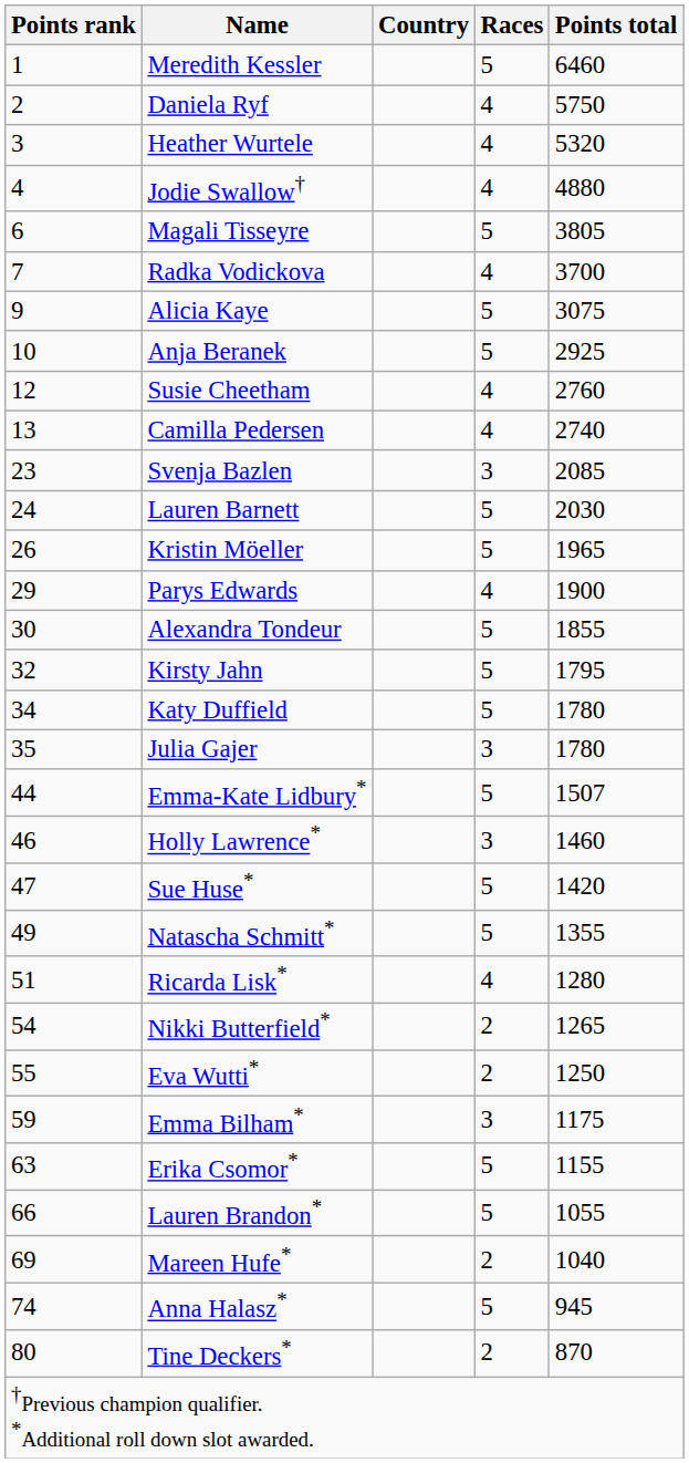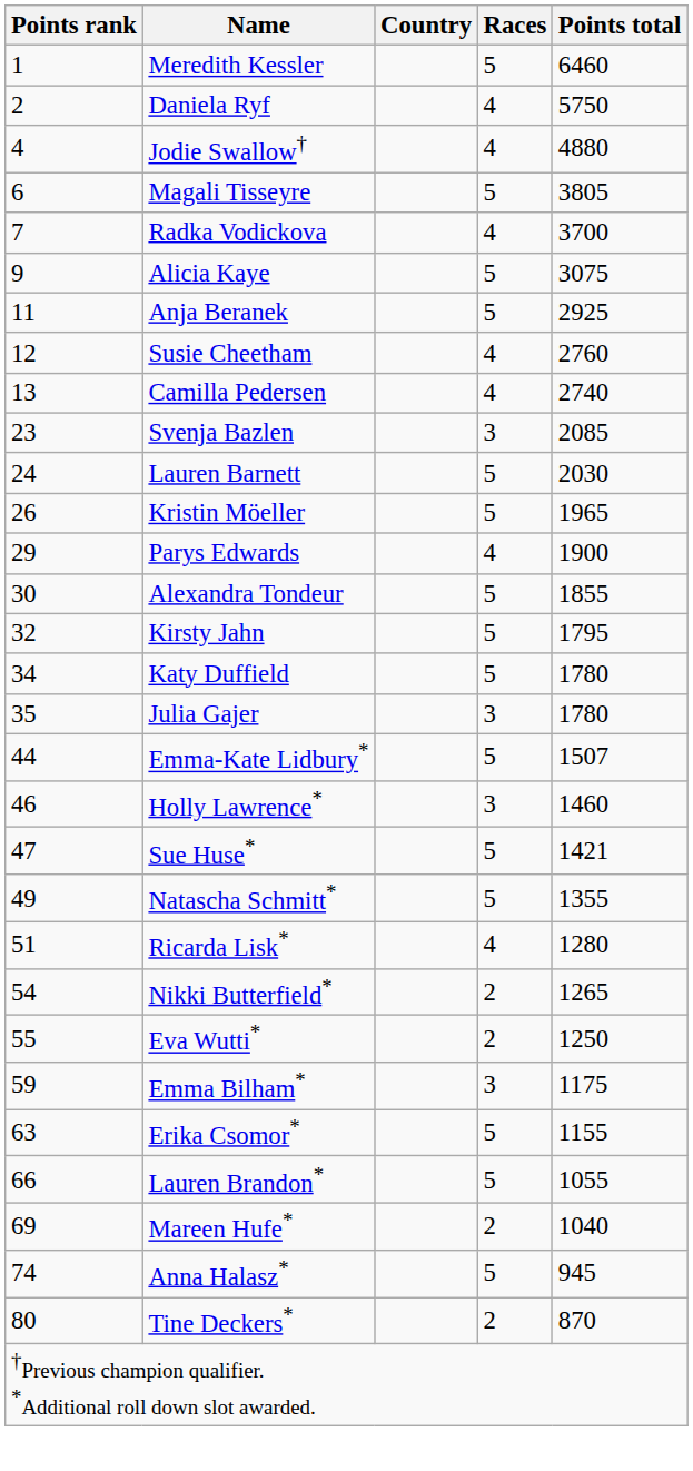- row: 3 | Heather Wurtele | 4 | 5320
Anja Beranek | Points rank: 10 -> 11
Sue Huse* | Points total: 1420 -> 1421
